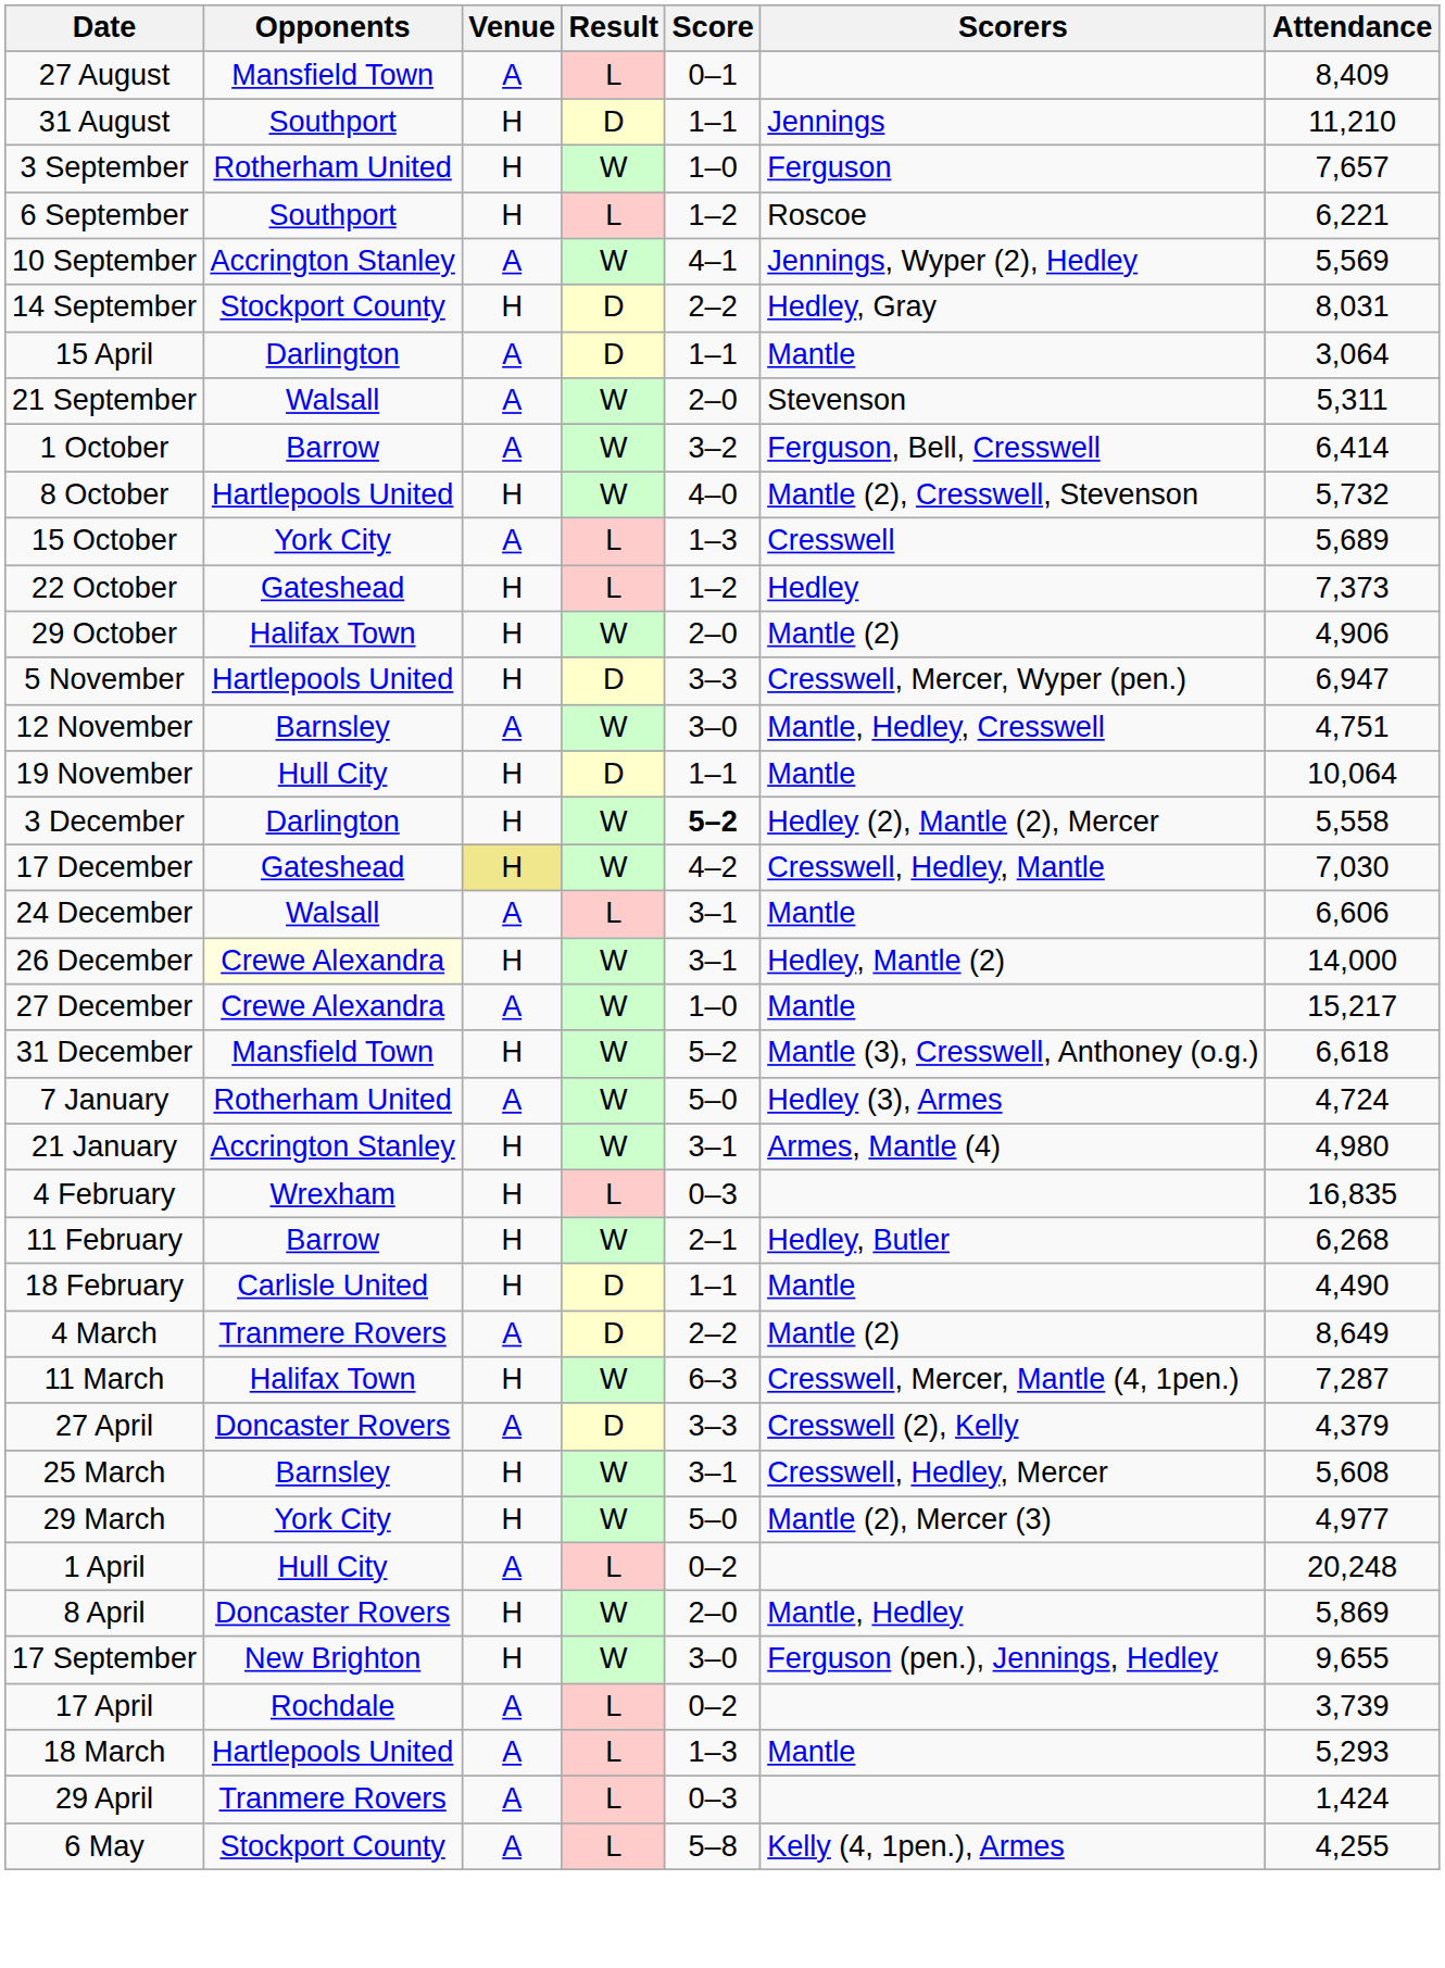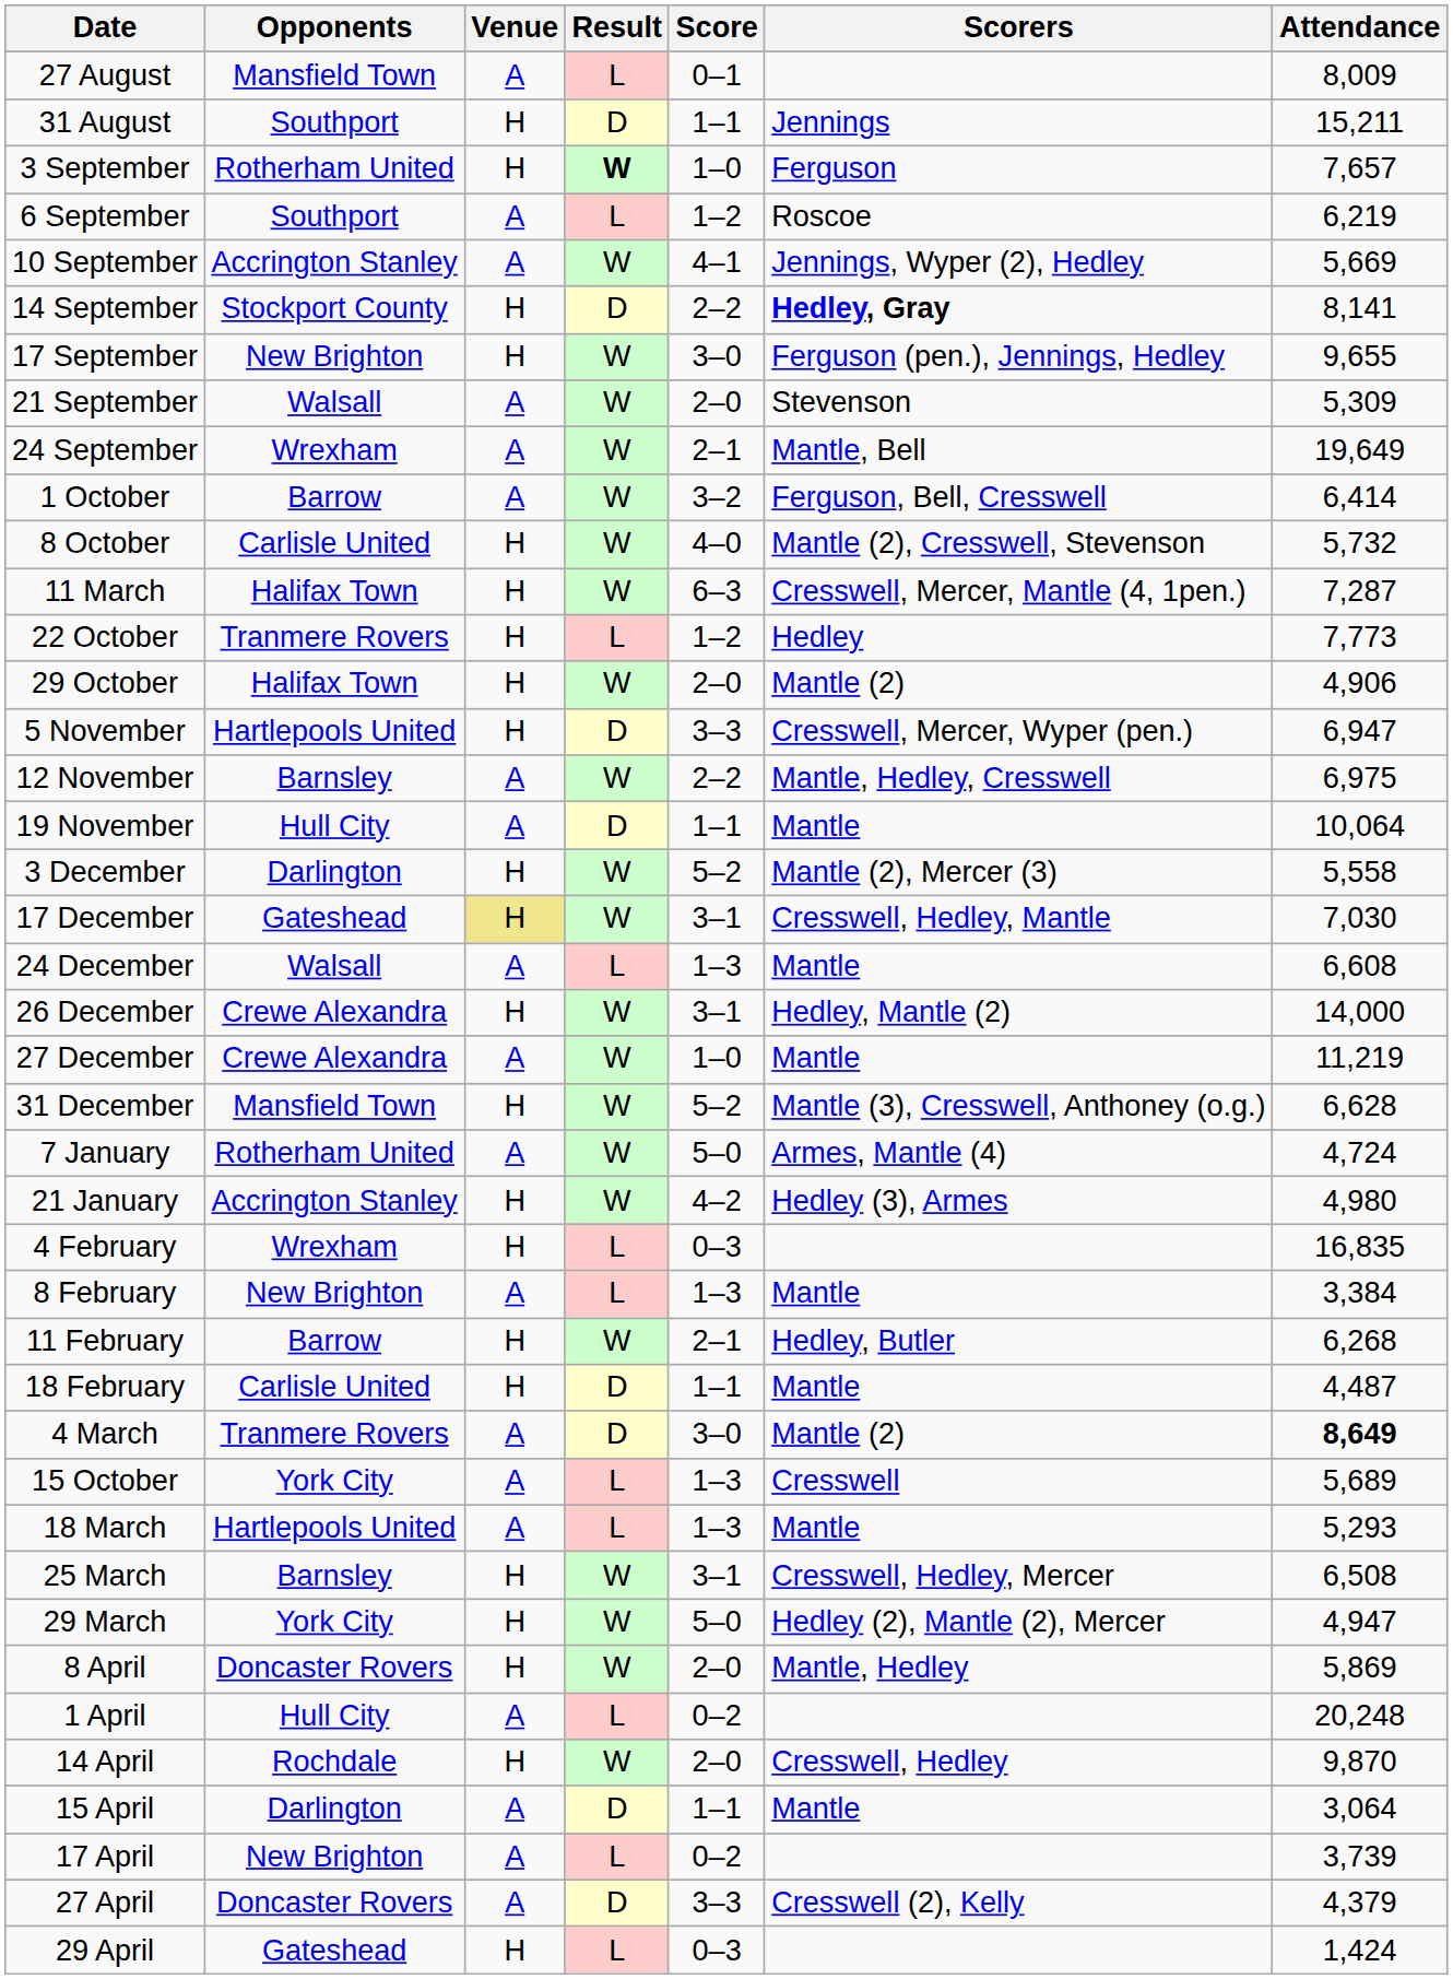27 August | Attendance: 8,409 -> 8,009
31 August | Attendance: 11,210 -> 15,211
3 September | Result: normal -> bold
6 September | Venue: H -> A
6 September | Attendance: 6,221 -> 6,219
10 September | Attendance: 5,569 -> 5,669
14 September | Scorers: normal -> bold
14 September | Attendance: 8,031 -> 8,141
rows swapped: 17 September <-> 15 April
21 September | Attendance: 5,311 -> 5,309
+ row: 24 September | Wrexham | A | W | 2–1 | Mantle, Bell | 19,649
8 October | Opponents: Hartlepools United -> Carlisle United
rows swapped: 15 October <-> 11 March
22 October | Opponents: Gateshead -> Tranmere Rovers
22 October | Attendance: 7,373 -> 7,773
12 November | Score: 3–0 -> 2–2
12 November | Attendance: 4,751 -> 6,975
19 November | Venue: H -> A
3 December | Score: bold -> normal
3 December | Scorers: Hedley (2), Mantle (2), Mercer -> Mantle (2), Mercer (3)
17 December | Score: 4–2 -> 3–1
24 December | Score: 3–1 -> 1–3
24 December | Attendance: 6,606 -> 6,608
26 December | Opponents: lightyellow background -> no background
27 December | Attendance: 15,217 -> 11,219
31 December | Attendance: 6,618 -> 6,628
7 January | Scorers: Hedley (3), Armes -> Armes, Mantle (4)
21 January | Score: 3–1 -> 4–2
21 January | Scorers: Armes, Mantle (4) -> Hedley (3), Armes
+ row: 8 February | New Brighton | A | L | 1–3 | Mantle | 3,384
18 February | Attendance: 4,490 -> 4,487
4 March | Score: 2–2 -> 3–0
4 March | Attendance: normal -> bold
rows swapped: 18 March <-> 27 April
25 March | Attendance: 5,608 -> 6,508
29 March | Scorers: Mantle (2), Mercer (3) -> Hedley (2), Mantle (2), Mercer
29 March | Attendance: 4,977 -> 4,947
rows swapped: 1 April <-> 8 April
+ row: 14 April | Rochdale | H | W | 2–0 | Cresswell, Hedley | 9,870
17 April | Opponents: Rochdale -> New Brighton
29 April | Opponents: Tranmere Rovers -> Gateshead
29 April | Venue: A -> H
- row: 6 May | Stockport County | A | L | 5–8 | Kelly (4, 1pen.), Armes | 4,255
